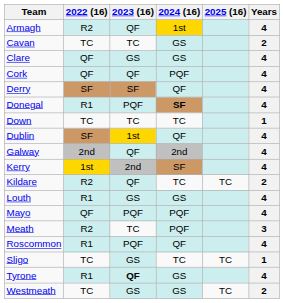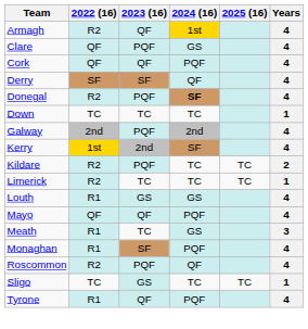- row: Cavan | TC | TC | GS | 2
Clare | 2023 (16): GS -> PQF
Donegal | 2022 (16): R1 -> R2
- row: Dublin | SF | 1st | QF | 4
Galway | 2023 (16): QF -> PQF
Kildare | 2023 (16): QF -> PQF
+ row: Limerick | R2 | TC | TC | TC | 1
Mayo | 2023 (16): PQF -> QF
Meath | 2022 (16): R2 -> R1
Meath | 2024 (16): PQF -> GS
+ row: Monaghan | R1 | SF | PQF | 4
Roscommon | 2022 (16): R1 -> R2
Tyrone | 2023 (16): bold -> normal
Tyrone | 2024 (16): GS -> PQF
- row: Westmeath | TC | GS | GS | TC | 2
